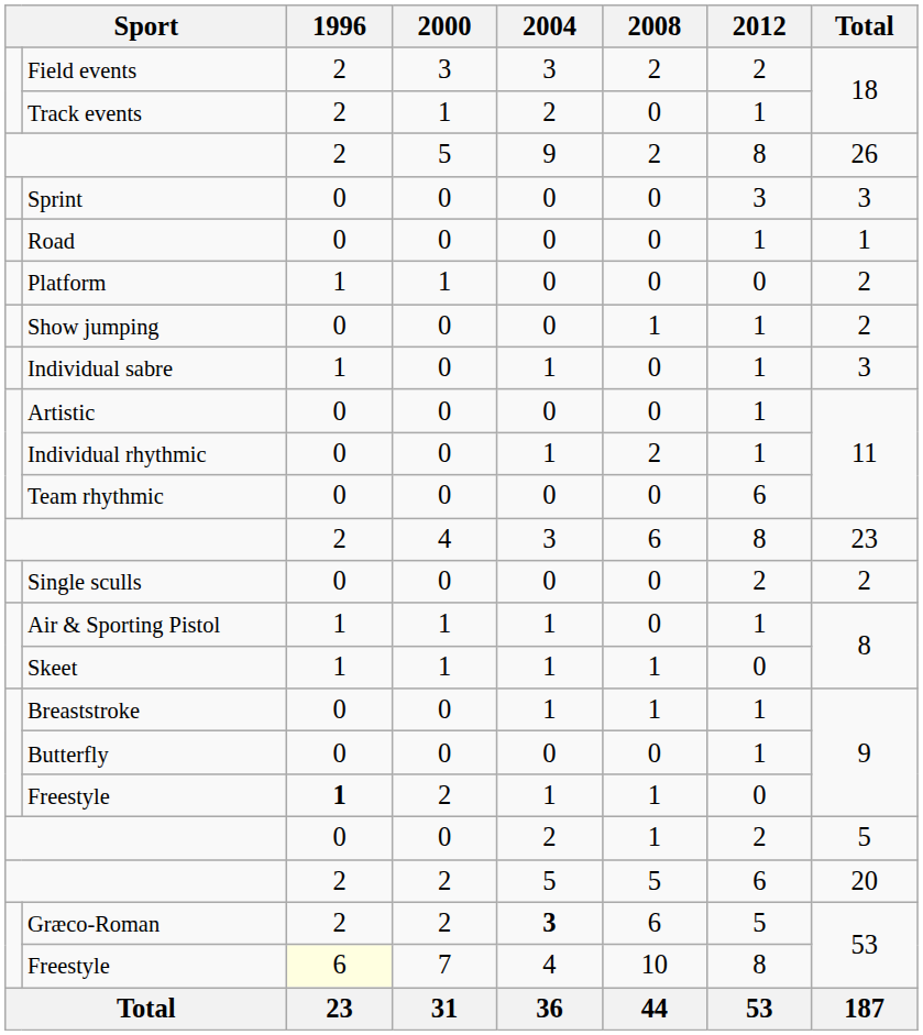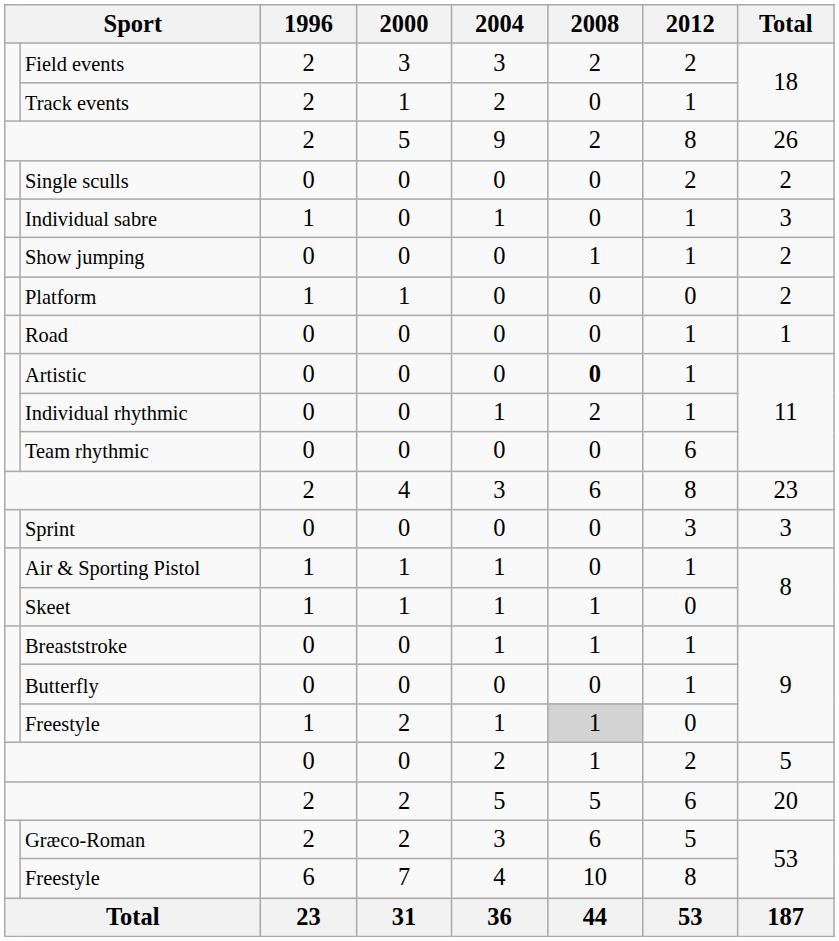rows swapped: Sprint <-> Single sculls
rows swapped: Road <-> Individual sabre
rows swapped: Platform <-> Show jumping
Artistic | 2008: normal -> bold
Freestyle / 2 | 1996: bold -> normal
Freestyle / 2 | 2008: no background -> lightgrey background
Græco-Roman | 2004: bold -> normal
Freestyle / 7 | 1996: lightyellow background -> no background
